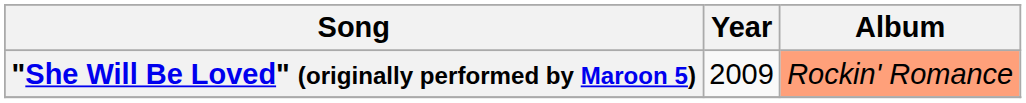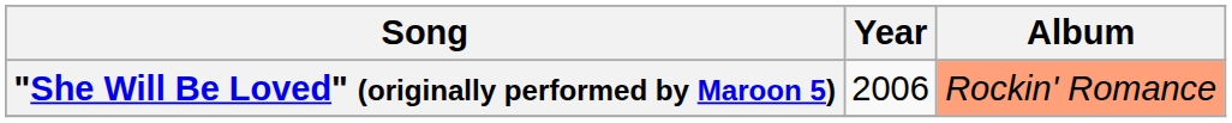"She Will Be Loved" (originally performed by Maroon 5) | Year: 2009 -> 2006
